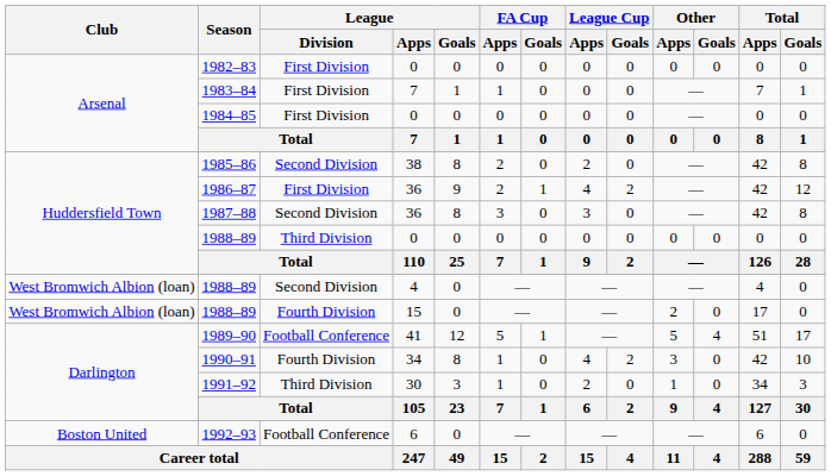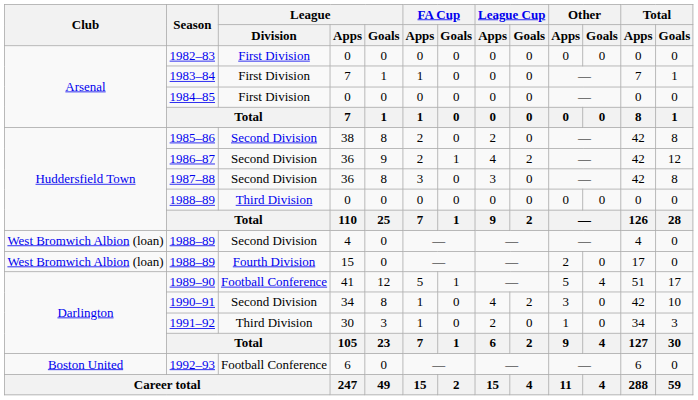1986–87 | League / Division: First Division -> Second Division
1990–91 | League / Division: Fourth Division -> Second Division
